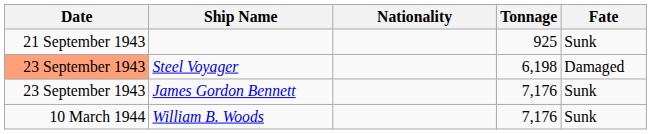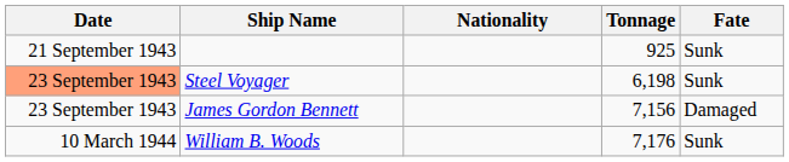Steel Voyager | Fate: Damaged -> Sunk
James Gordon Bennett | Tonnage: 7,176 -> 7,156
James Gordon Bennett | Fate: Sunk -> Damaged
